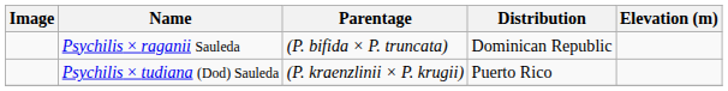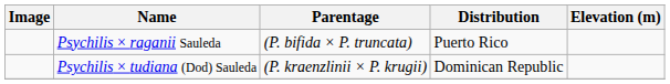Psychilis × raganii Sauleda | Distribution: Dominican Republic -> Puerto Rico
Psychilis × tudiana (Dod) Sauleda | Distribution: Puerto Rico -> Dominican Republic
